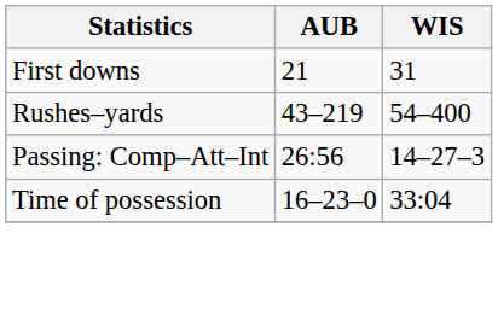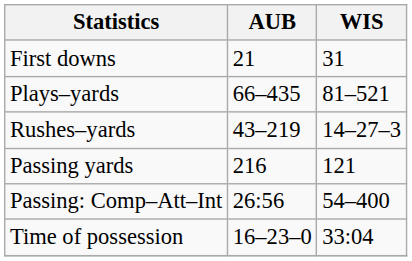+ row: Plays–yards | 66–435 | 81–521
Rushes–yards | WIS: 54–400 -> 14–27–3
+ row: Passing yards | 216 | 121
Passing: Comp–Att–Int | WIS: 14–27–3 -> 54–400
